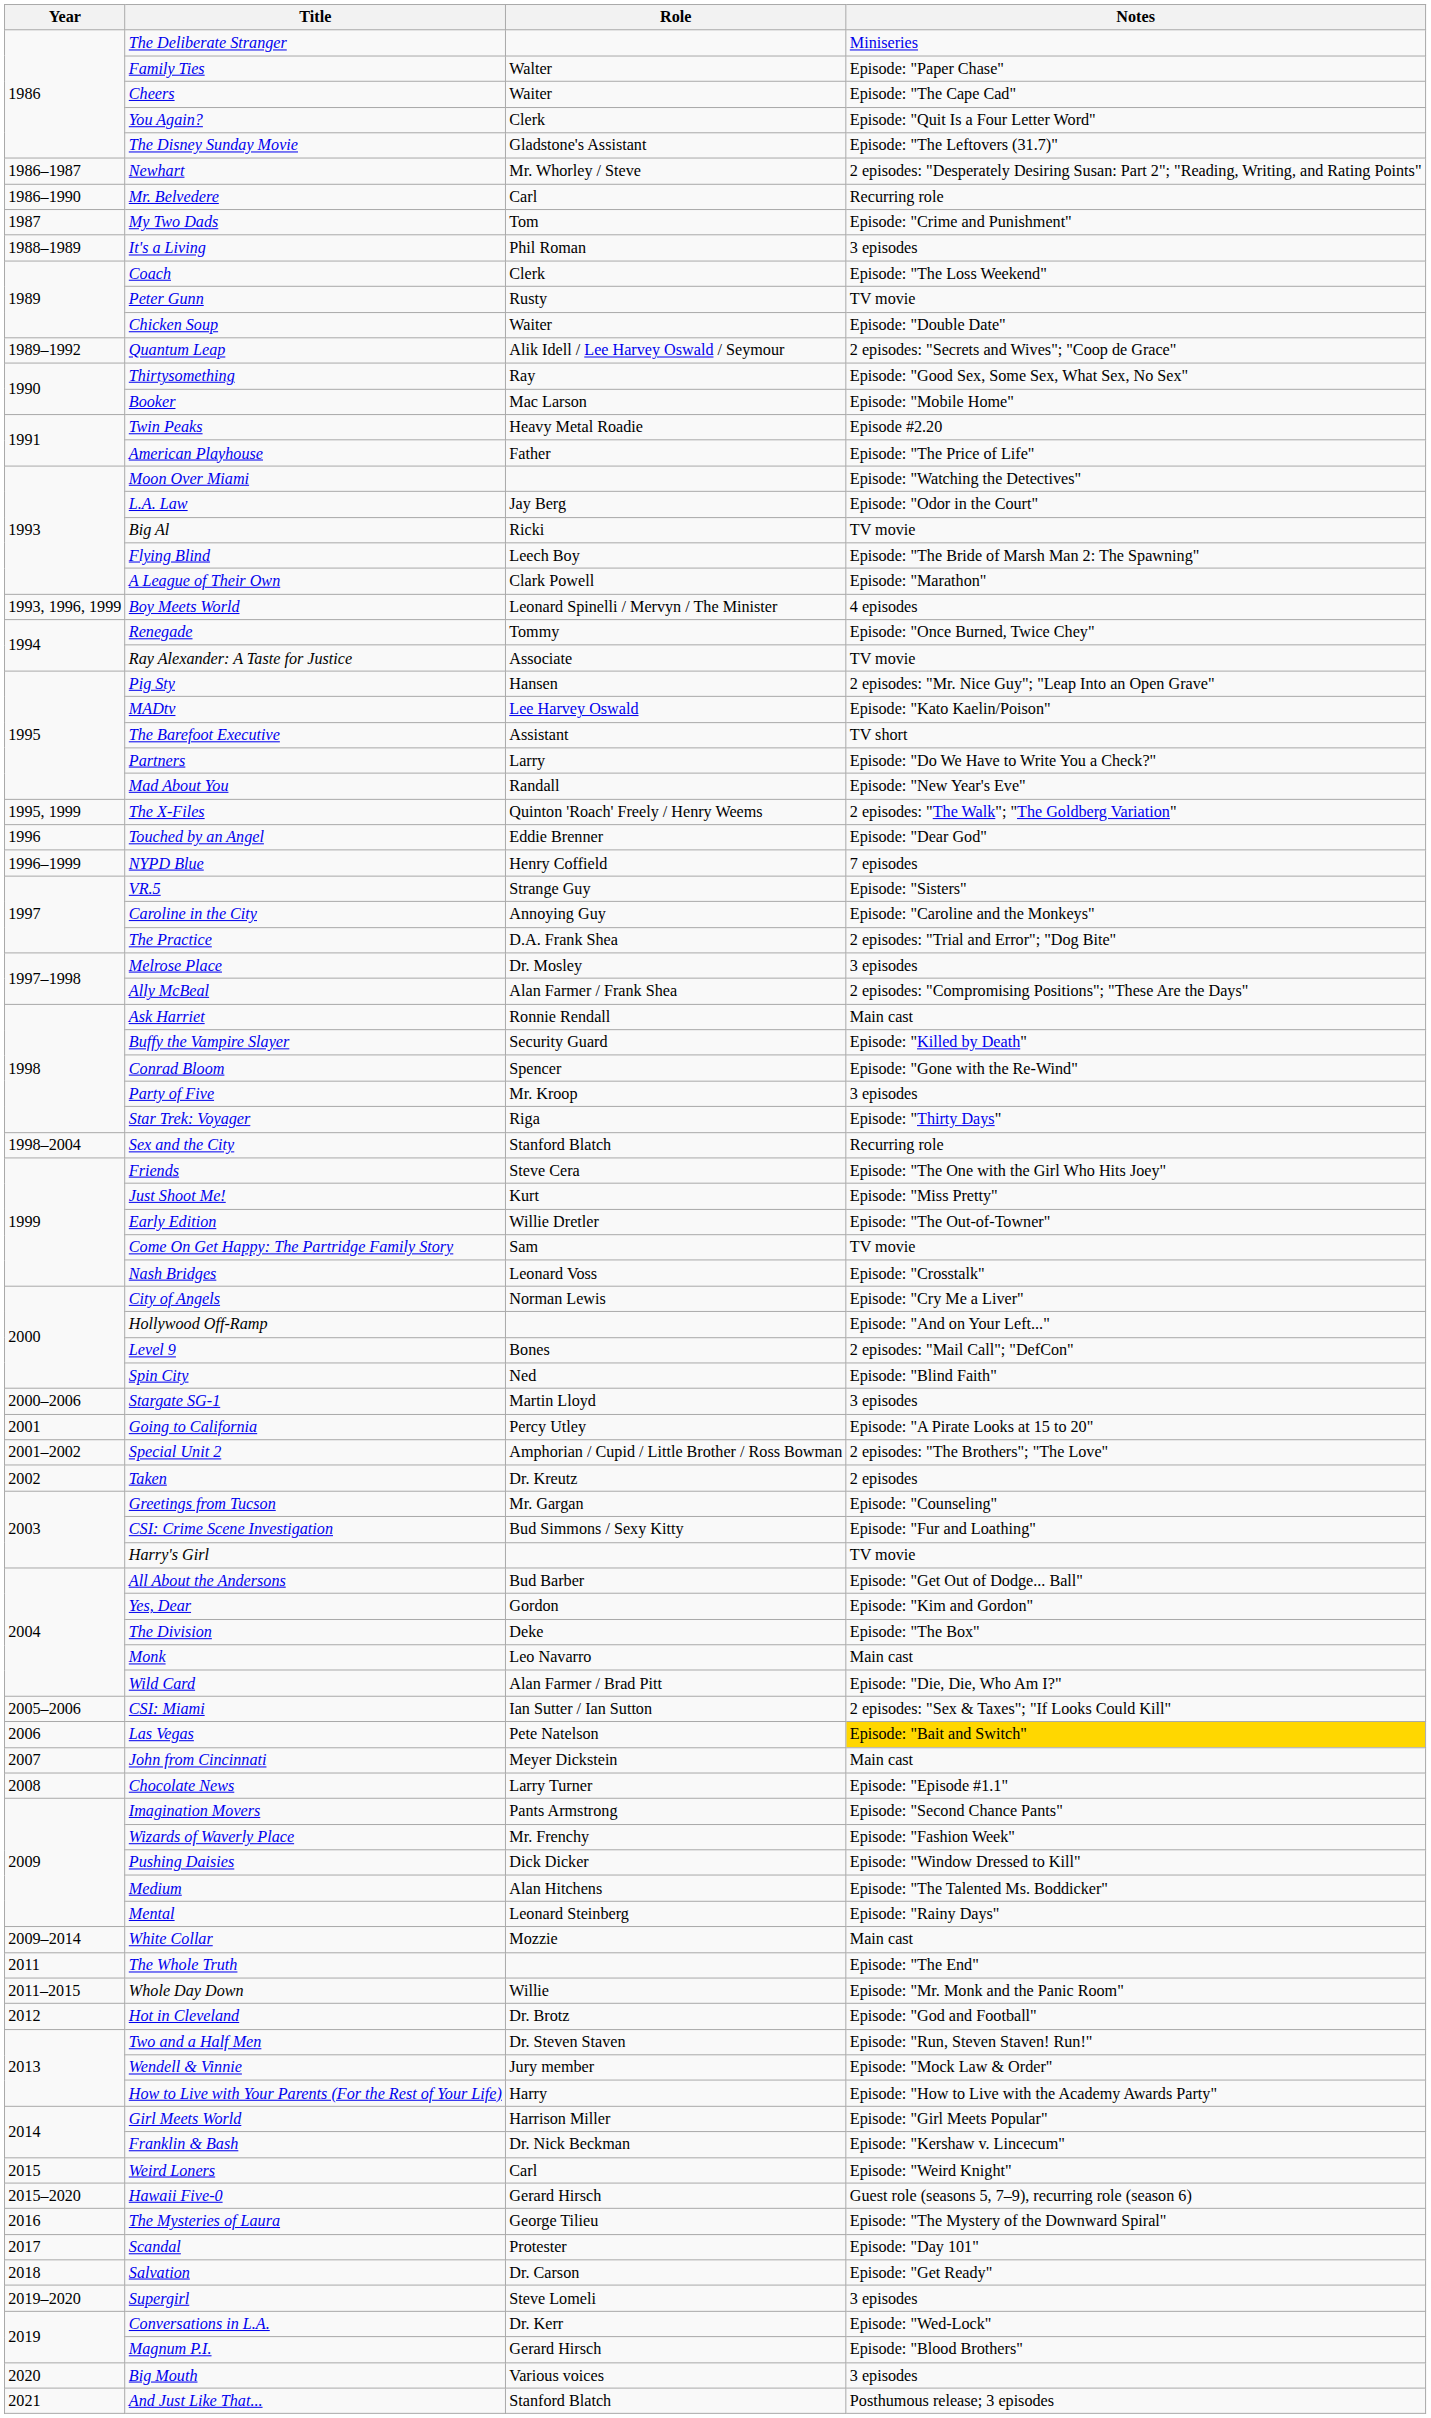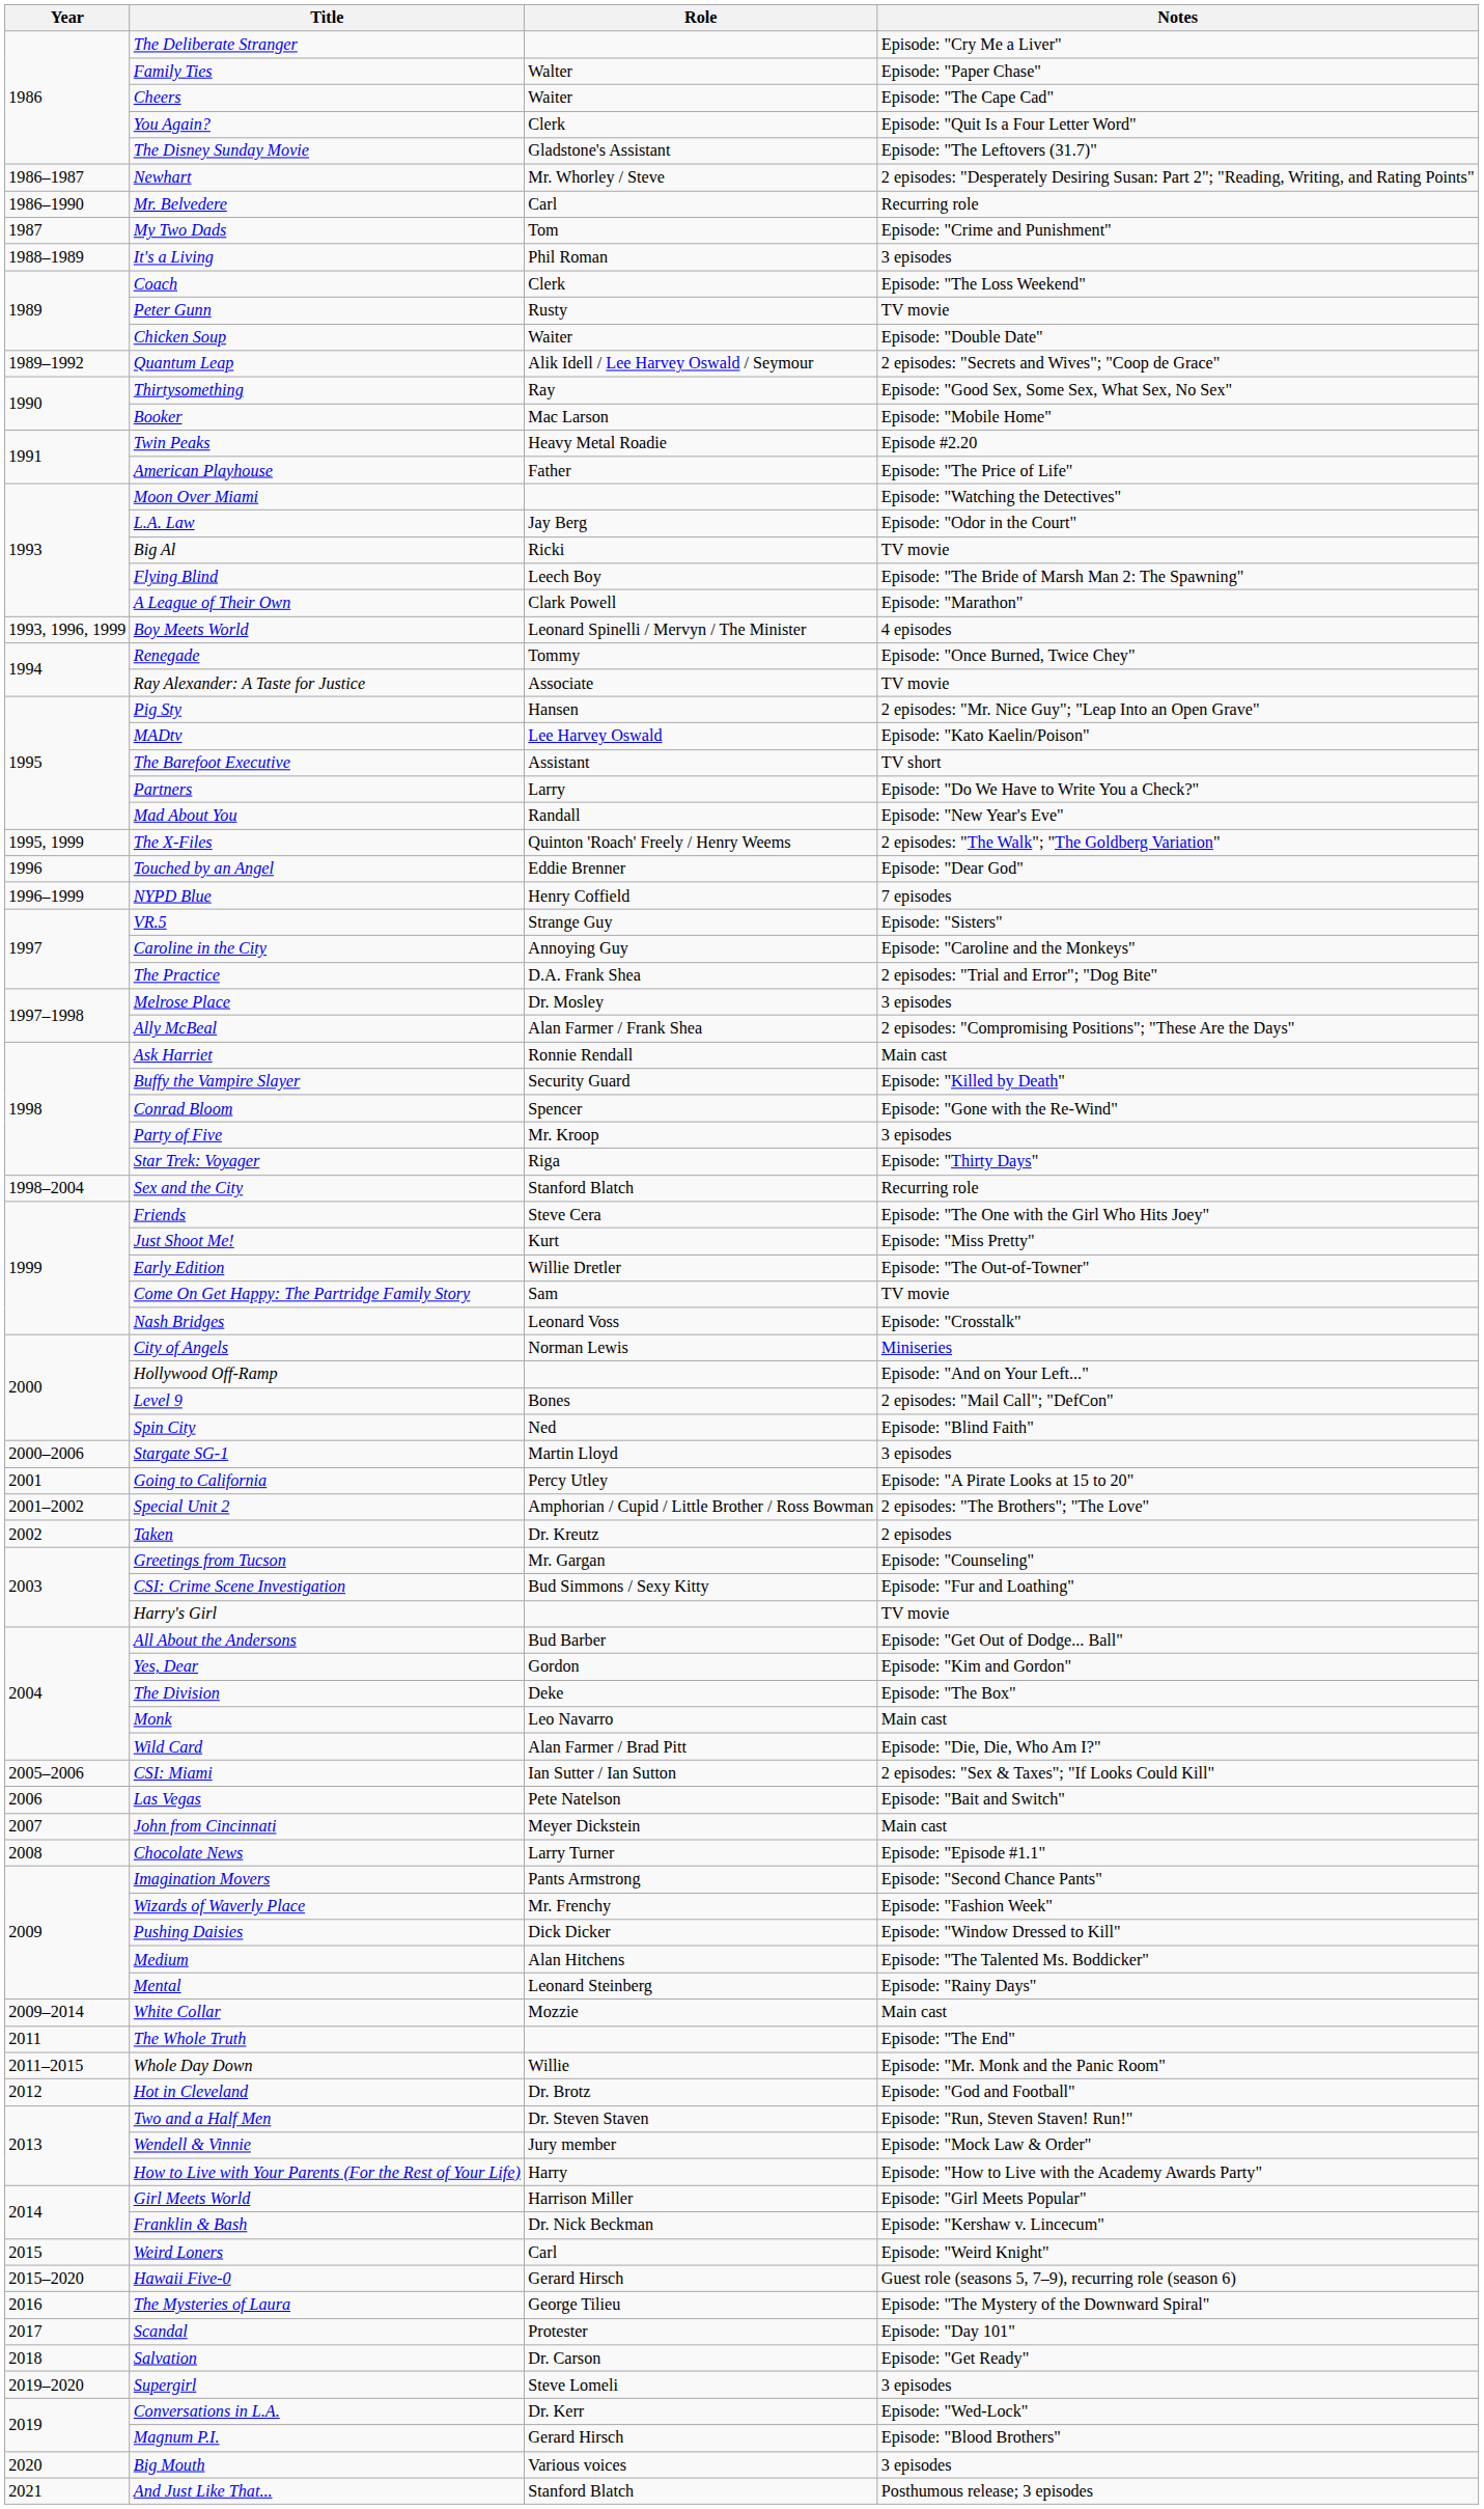The Deliberate Stranger | Notes: Miniseries -> Episode: "Cry Me a Liver"
City of Angels | Notes: Episode: "Cry Me a Liver" -> Miniseries
Las Vegas | Notes: gold background -> no background
